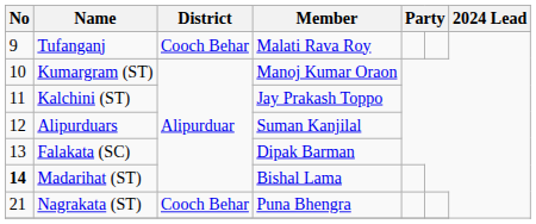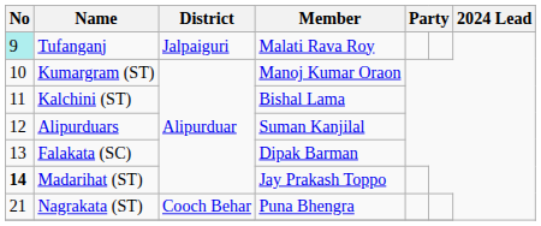Tufanganj | No: no background -> paleturquoise background
Tufanganj | District: Cooch Behar -> Jalpaiguri
Kalchini (ST) | Member: Jay Prakash Toppo -> Bishal Lama
Madarihat (ST) | Member: Bishal Lama -> Jay Prakash Toppo
